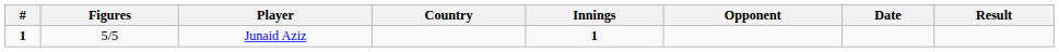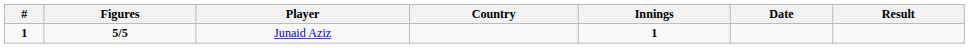- column: Opponent
Junaid Aziz | Figures: normal -> bold
